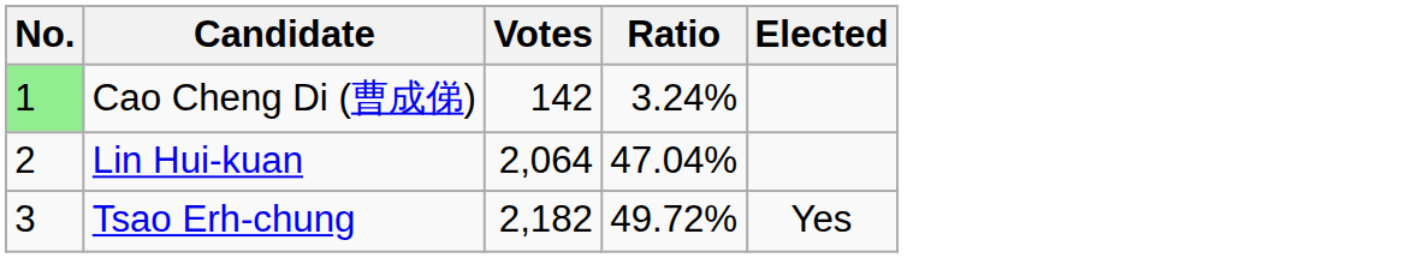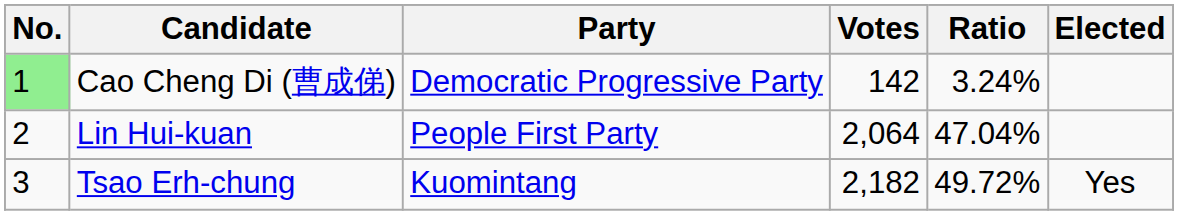+ column: Party | Democratic Progressive Party | People First Party | Kuomintang
